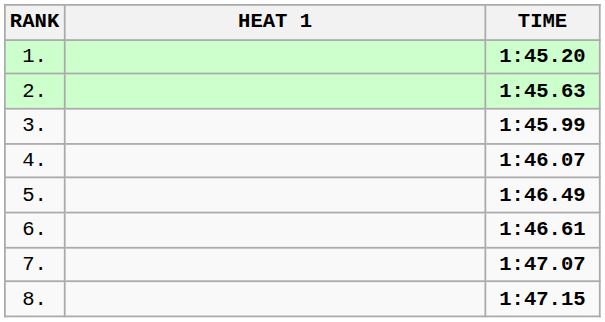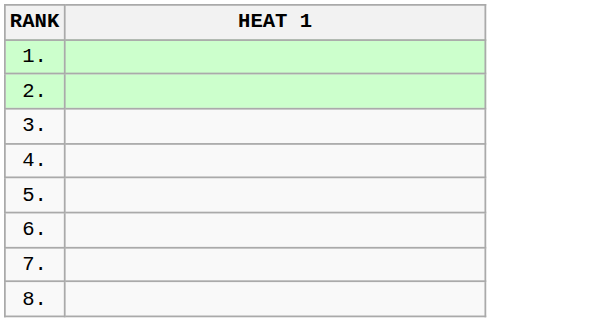- column: TIME | 1:45.20 | 1:45.63 | 1:45.99 | 1:46.07 | 1:46.49 | 1:46.61 | 1:47.07 | 1:47.15
